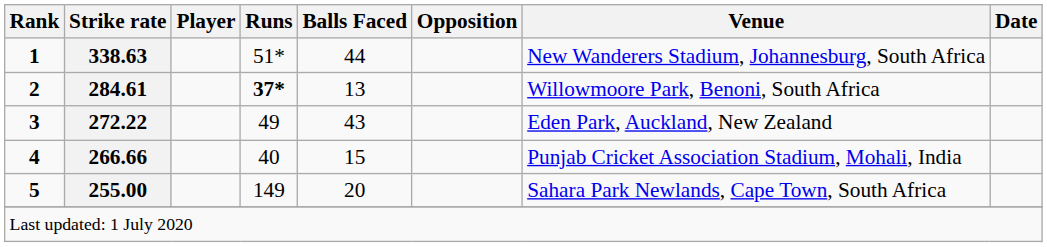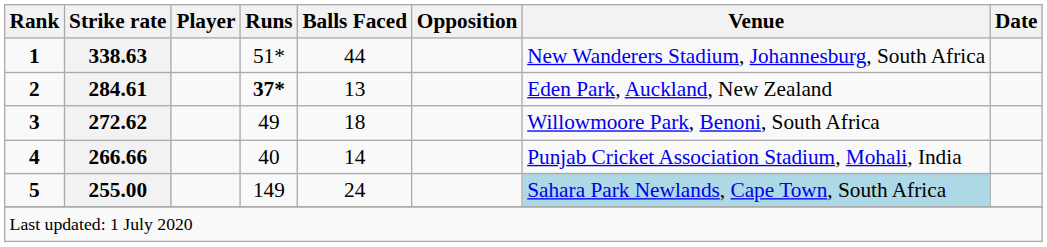2 | Venue: Willowmoore Park, Benoni, South Africa -> Eden Park, Auckland, New Zealand
3 | Strike rate: 272.22 -> 272.62
3 | Balls Faced: 43 -> 18
3 | Venue: Eden Park, Auckland, New Zealand -> Willowmoore Park, Benoni, South Africa
4 | Balls Faced: 15 -> 14
5 | Balls Faced: 20 -> 24
5 | Venue: no background -> lightblue background
